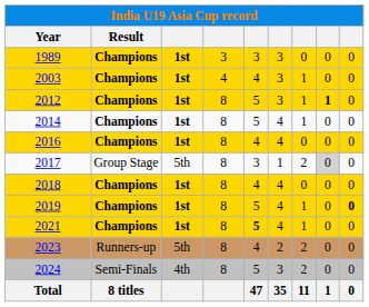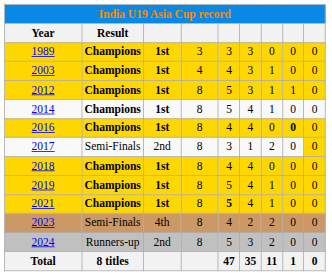2012 | column 8: bold -> normal
2016 | column 8: normal -> bold
2017 | Result: Group Stage -> Semi-Finals
2017 | column 3: 5th -> 2nd
2017 | column 8: lightgrey background -> no background
2017 | column 9: no background -> gold background
2019 | column 9: bold -> normal
2023 | Result: Runners-up -> Semi-Finals
2023 | column 3: 5th -> 4th
2024 | Result: Semi-Finals -> Runners-up
2024 | column 3: 4th -> 2nd
